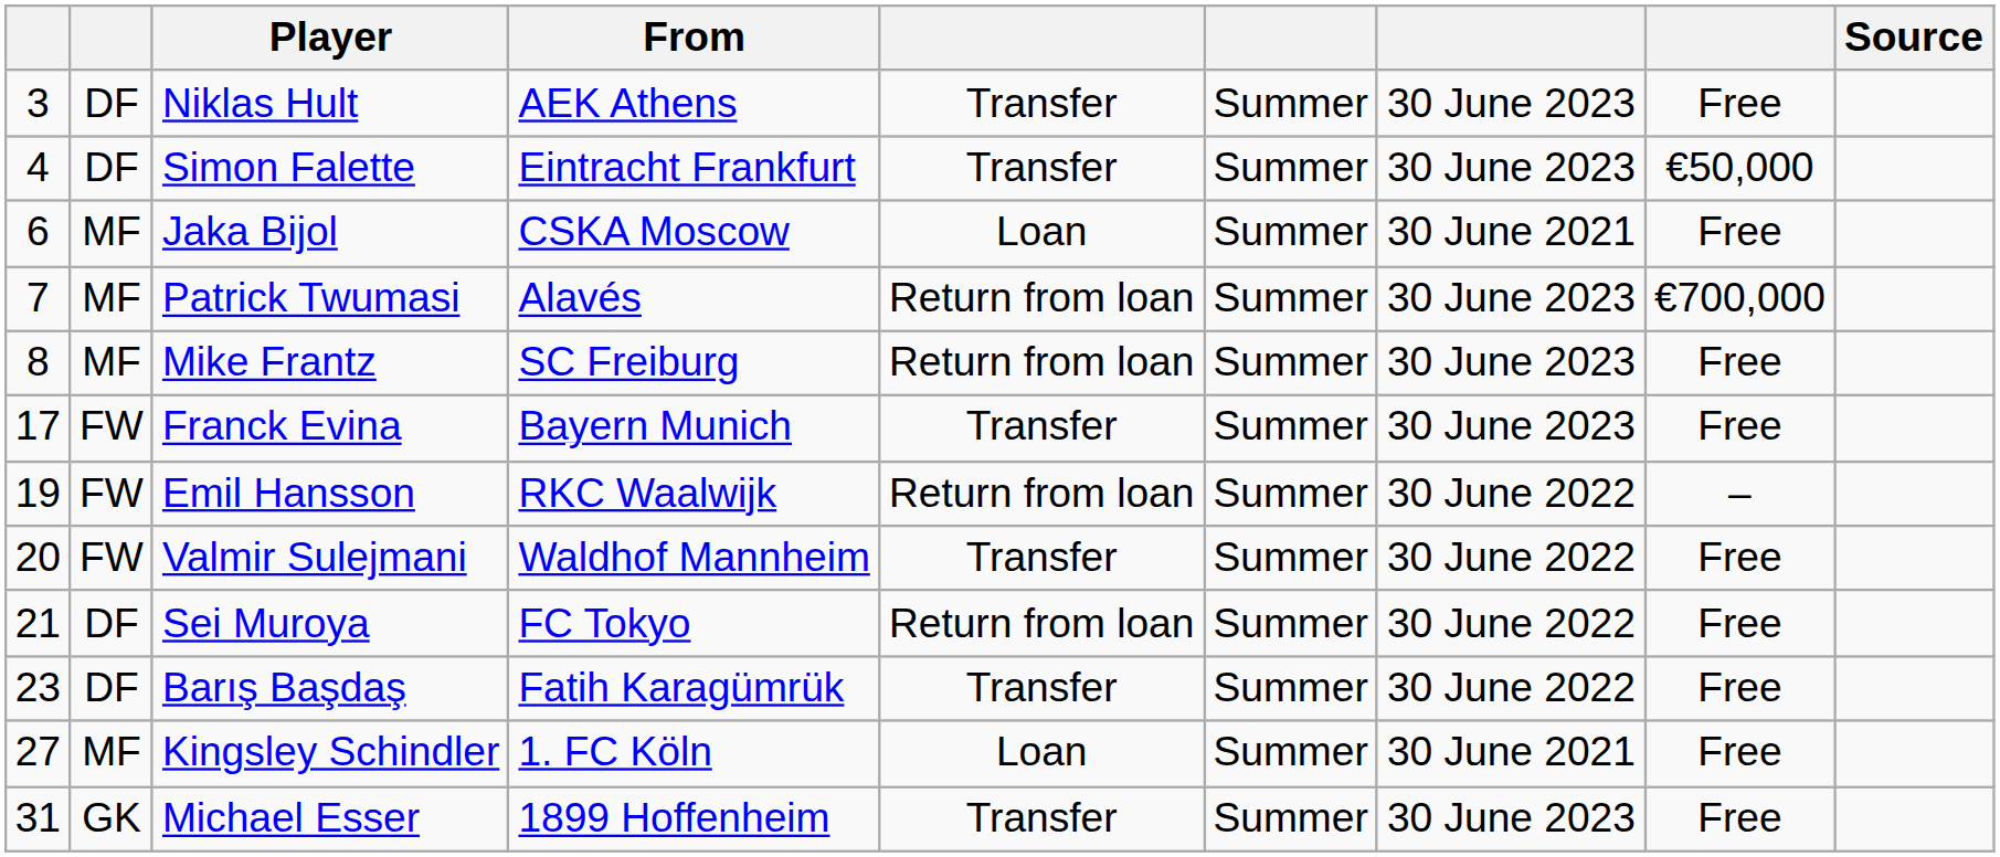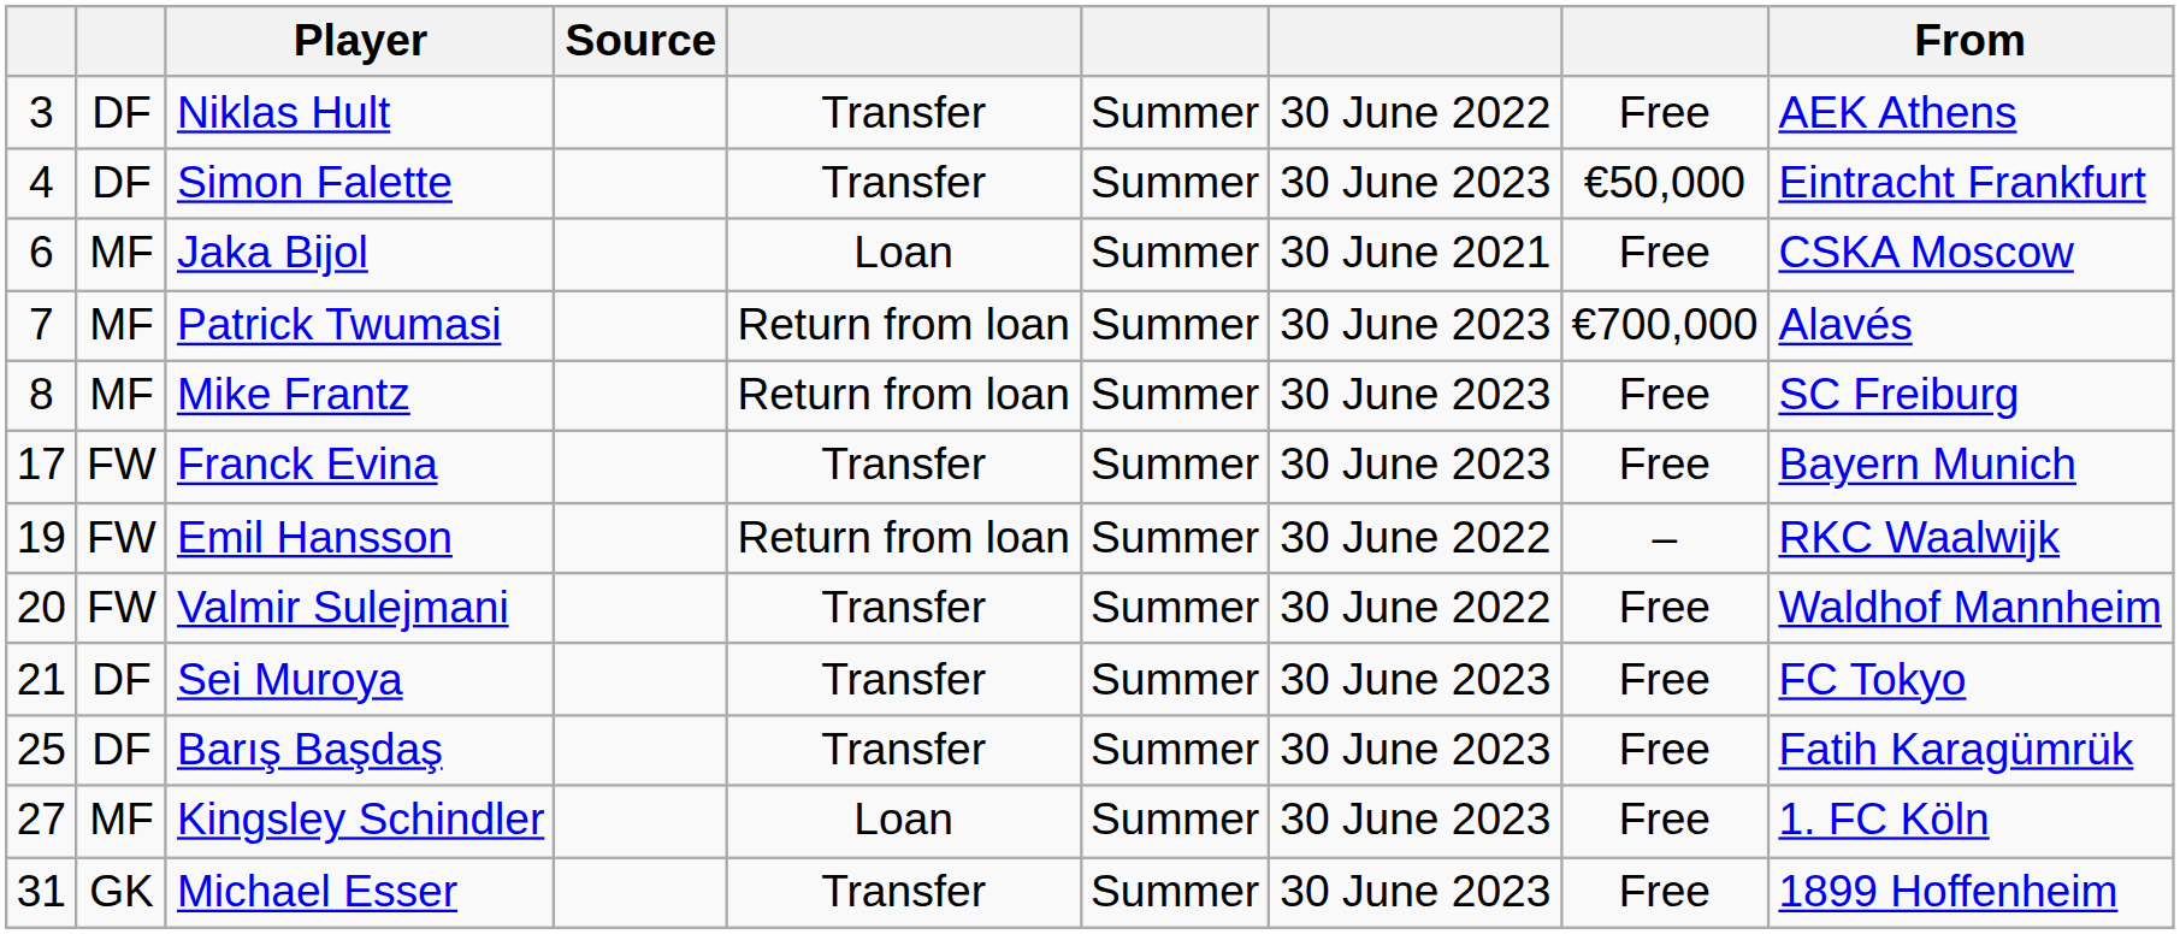columns swapped: From <-> Source
Niklas Hult | column 7: 30 June 2023 -> 30 June 2022
Sei Muroya | column 5: Return from loan -> Transfer
Sei Muroya | column 7: 30 June 2022 -> 30 June 2023
Barış Başdaş | column 1: 23 -> 25
Barış Başdaş | column 7: 30 June 2022 -> 30 June 2023
Kingsley Schindler | column 7: 30 June 2021 -> 30 June 2023
